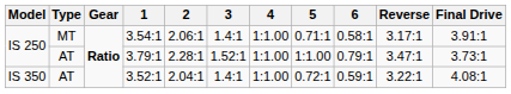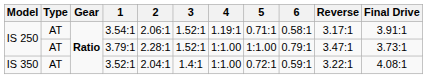3.54:1 | Type: MT -> AT
3.54:1 | 3: 1.4:1 -> 1.52:1
3.54:1 | 4: 1:1.00 -> 1.19:1
